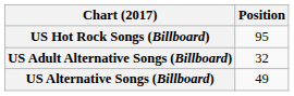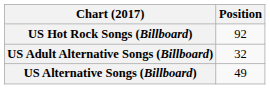US Hot Rock Songs (Billboard) | Position: 95 -> 92
